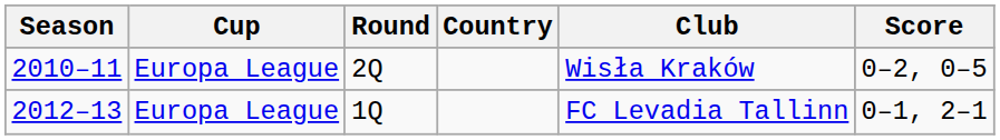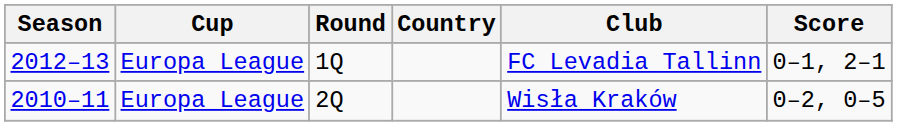rows swapped: 2010–11 <-> 2012–13
